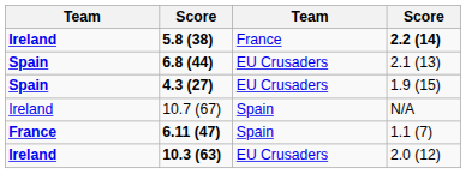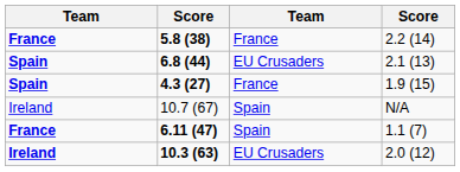5.8 (38) | column 1: Ireland -> France
5.8 (38) | column 4: bold -> normal
4.3 (27) | column 3: EU Crusaders -> France
